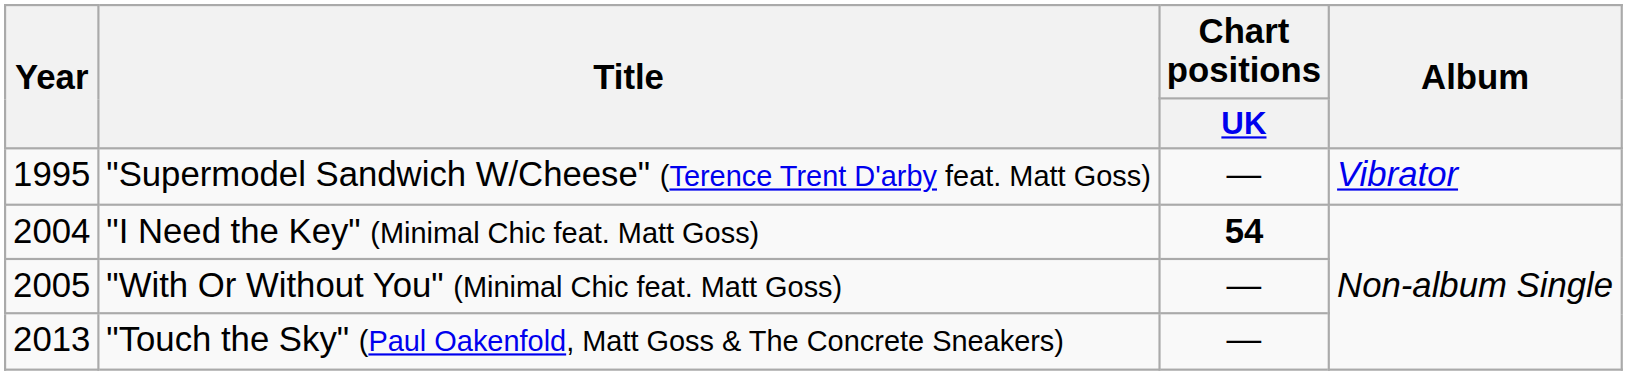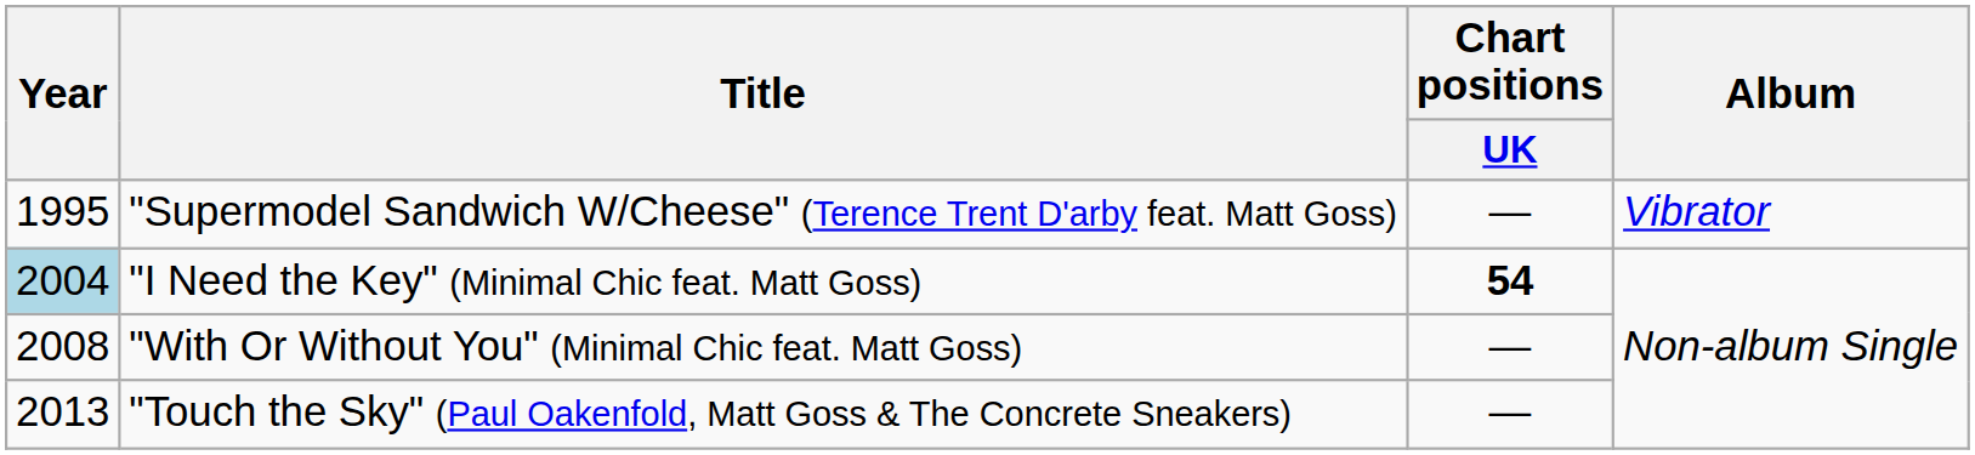"I Need the Key" (Minimal Chic feat. Matt Goss) | Year: no background -> lightblue background
"With Or Without You" (Minimal Chic feat. Matt Goss) | Year: 2005 -> 2008
